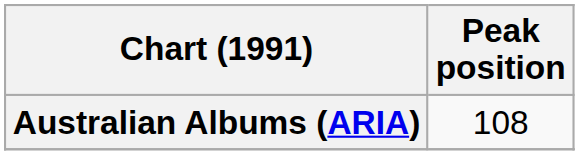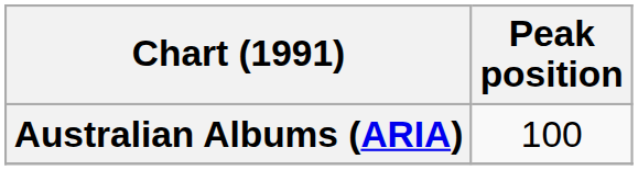Australian Albums (ARIA) | Peak position: 108 -> 100
